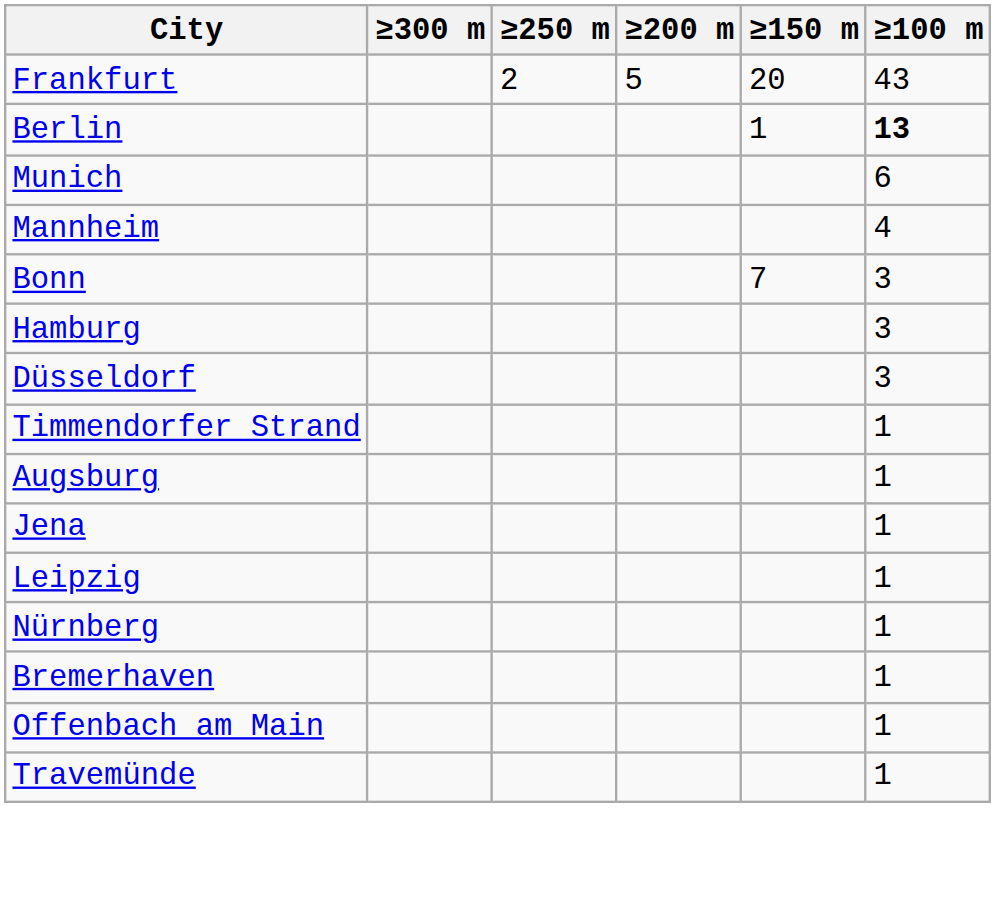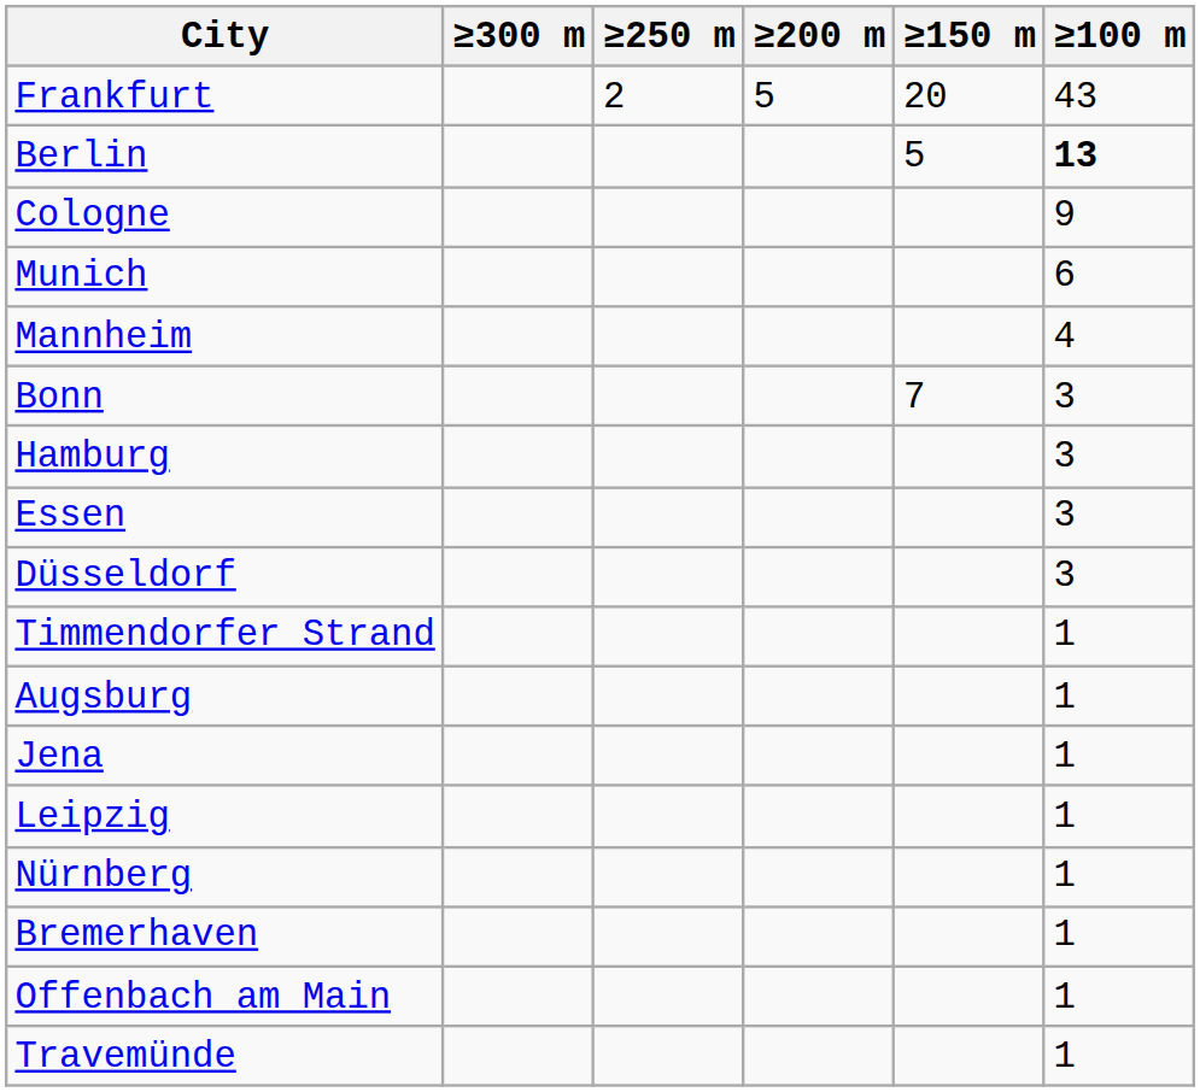Berlin | ≥150 m: 1 -> 5
+ row: Cologne | 9
+ row: Essen | 3
